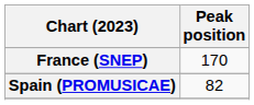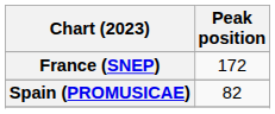France (SNEP) | Peak position: 170 -> 172
